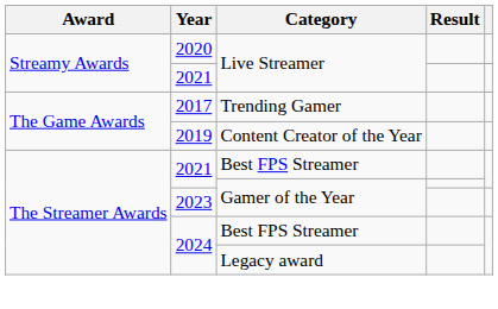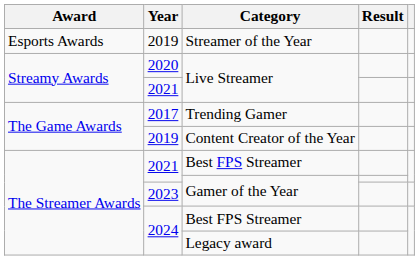+ row: Esports Awards | 2019 | Streamer of the Year
